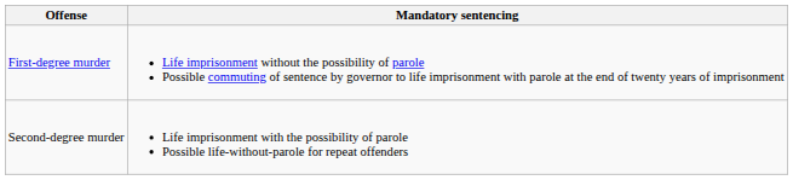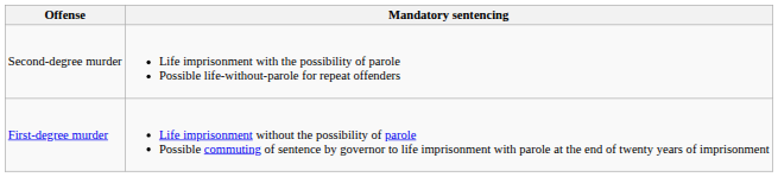rows swapped: Second-degree murder <-> First-degree murder
